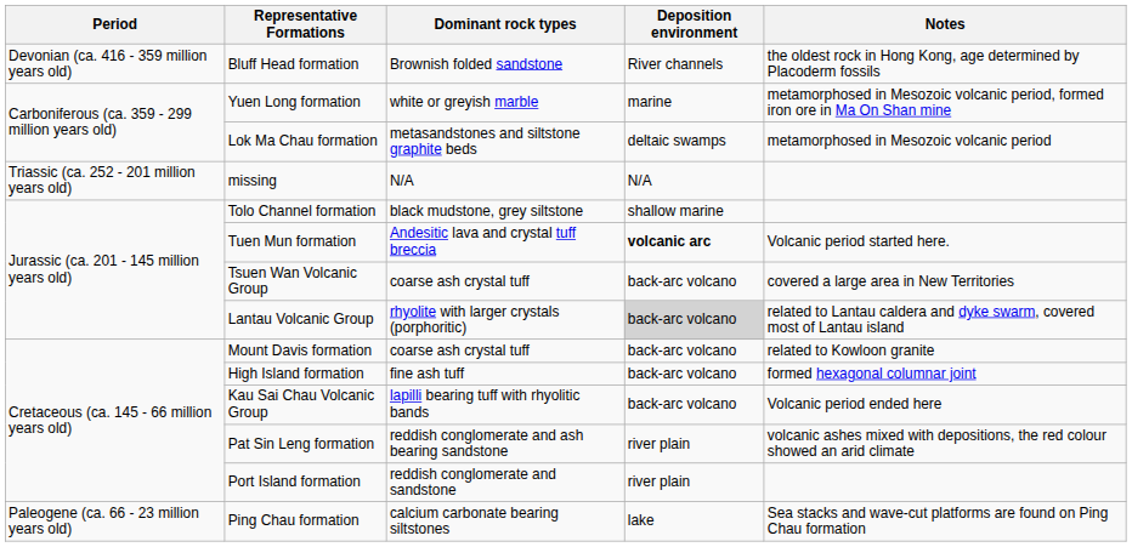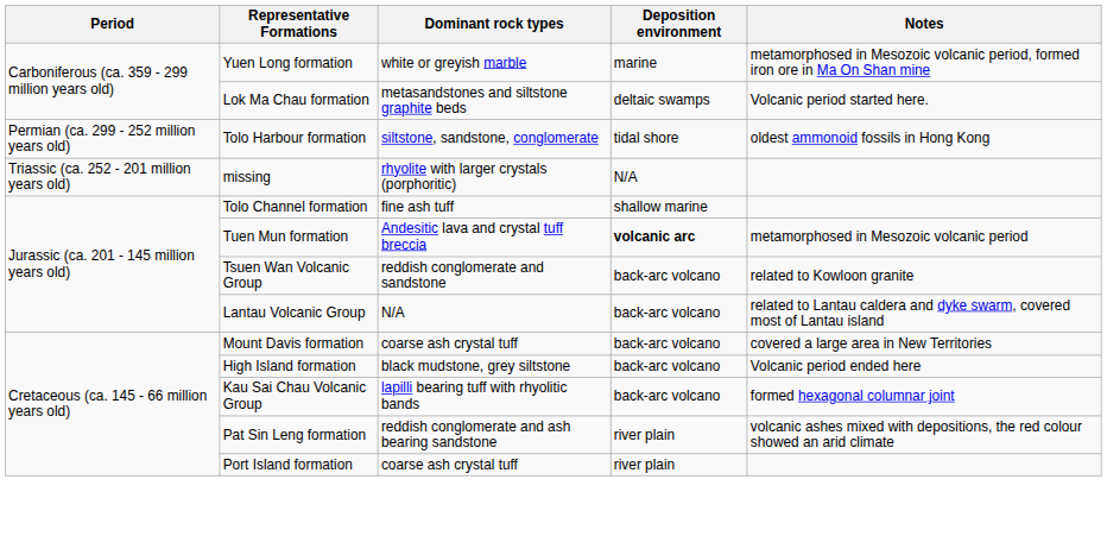- row: Devonian (ca. 416 - 359 million years old) | Bluff Head formation | Brownish folded sandstone | River channels | the oldest rock in Hong Kong, age determined by Placoderm fossils
Lok Ma Chau formation | Notes: metamorphosed in Mesozoic volcanic period -> Volcanic period started here.
+ row: Permian (ca. 299 - 252 million years old) | Tolo Harbour formation | siltstone, sandstone, conglomerate | tidal shore | oldest ammonoid fossils in Hong Kong
missing | Dominant rock types: N/A -> rhyolite with larger crystals (porphoritic)
Tolo Channel formation | Dominant rock types: black mudstone, grey siltstone -> fine ash tuff
Tuen Mun formation | Notes: Volcanic period started here. -> metamorphosed in Mesozoic volcanic period
Tsuen Wan Volcanic Group | Dominant rock types: coarse ash crystal tuff -> reddish conglomerate and sandstone
Tsuen Wan Volcanic Group | Notes: covered a large area in New Territories -> related to Kowloon granite
Lantau Volcanic Group | Dominant rock types: rhyolite with larger crystals (porphoritic) -> N/A
Lantau Volcanic Group | Deposition environment: lightgrey background -> no background
Mount Davis formation | Notes: related to Kowloon granite -> covered a large area in New Territories
High Island formation | Dominant rock types: fine ash tuff -> black mudstone, grey siltstone
High Island formation | Notes: formed hexagonal columnar joint -> Volcanic period ended here
Kau Sai Chau Volcanic Group | Notes: Volcanic period ended here -> formed hexagonal columnar joint
Port Island formation | Dominant rock types: reddish conglomerate and sandstone -> coarse ash crystal tuff
- row: Paleogene (ca. 66 - 23 million years old) | Ping Chau formation | calcium carbonate bearing siltstones | lake | Sea stacks and wave-cut platforms are found on Ping Chau formation
